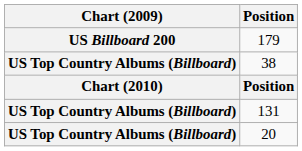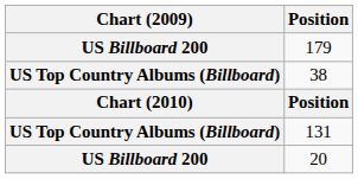20 | Chart (2009): US Top Country Albums (Billboard) -> US Billboard 200
